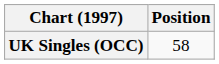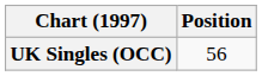UK Singles (OCC) | Position: 58 -> 56
